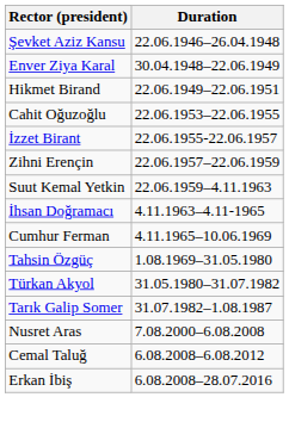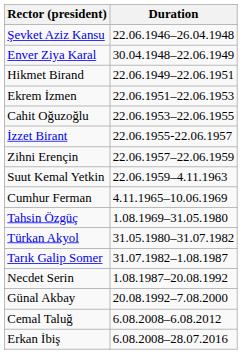+ row: Ekrem İzmen | 22.06.1951–22.06.1953
- row: İhsan Doğramacı | 4.11.1963–4.11-1965
+ row: Necdet Serin | 1.08.1987–20.08.1992
+ row: Günal Akbay | 20.08.1992–7.08.2000
- row: Nusret Aras | 7.08.2000–6.08.2008
